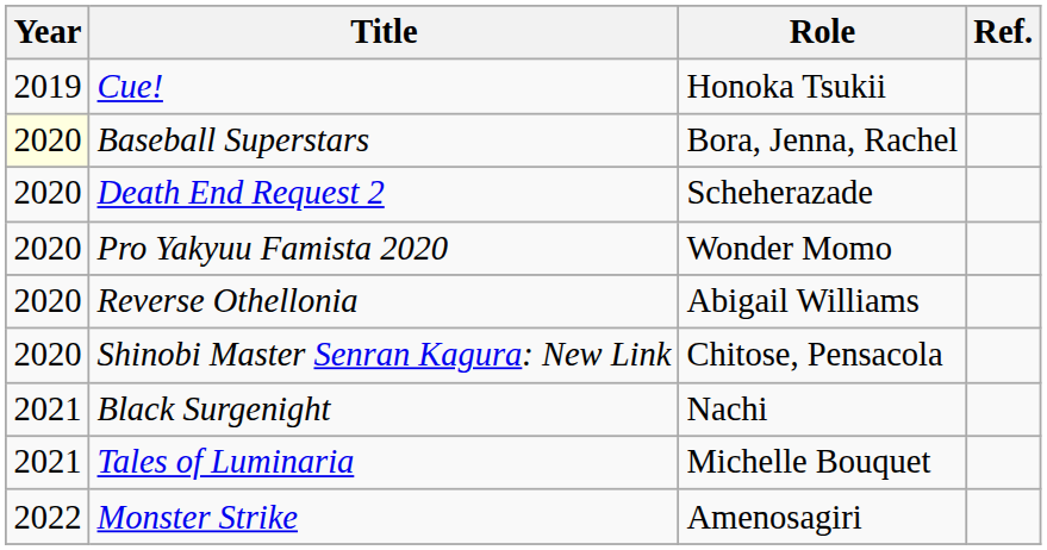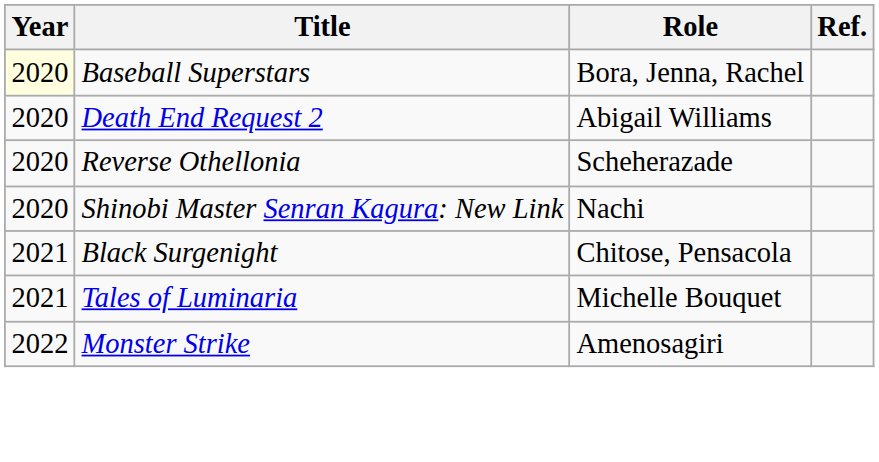- row: 2019 | Cue! | Honoka Tsukii
Death End Request 2 | Role: Scheherazade -> Abigail Williams
- row: 2020 | Pro Yakyuu Famista 2020 | Wonder Momo
Reverse Othellonia | Role: Abigail Williams -> Scheherazade
Shinobi Master Senran Kagura: New Link | Role: Chitose, Pensacola -> Nachi
Black Surgenight | Role: Nachi -> Chitose, Pensacola
